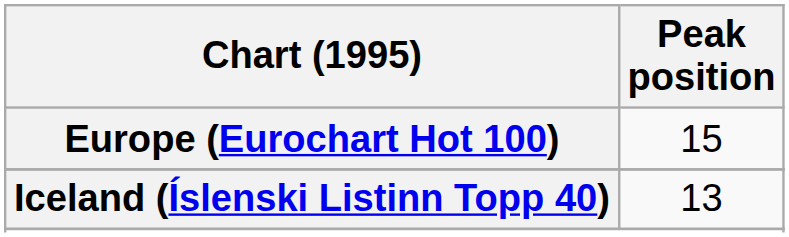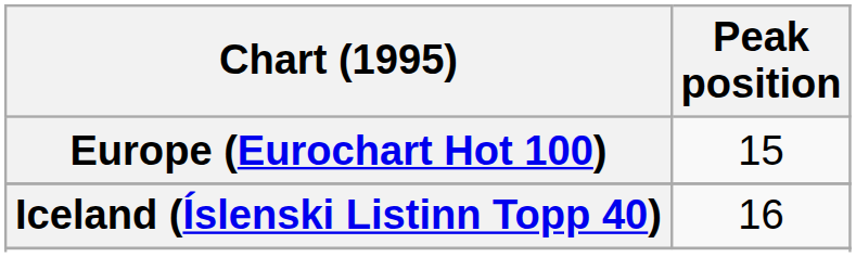Iceland (Íslenski Listinn Topp 40) | Peak position: 13 -> 16
